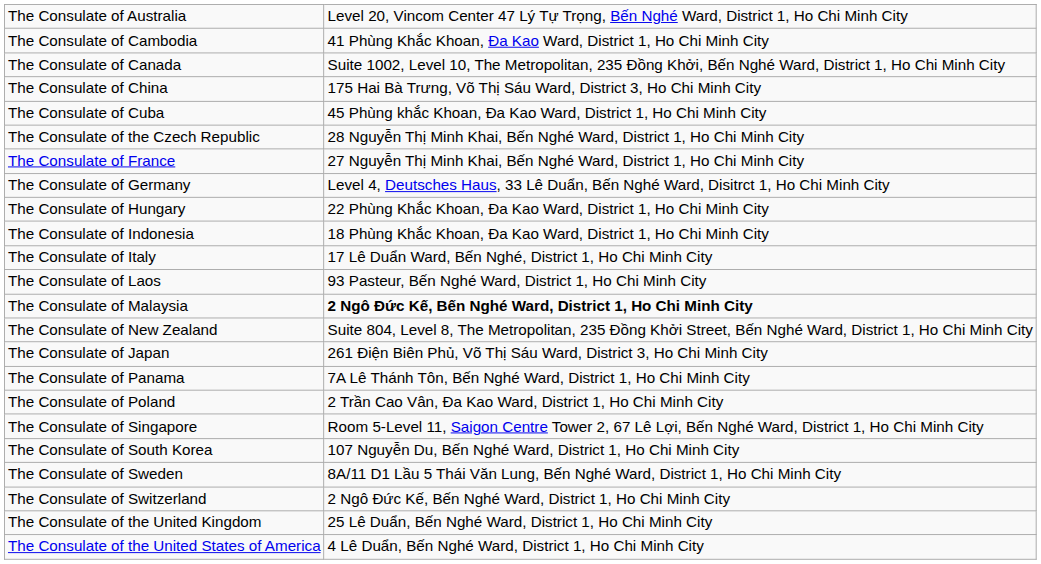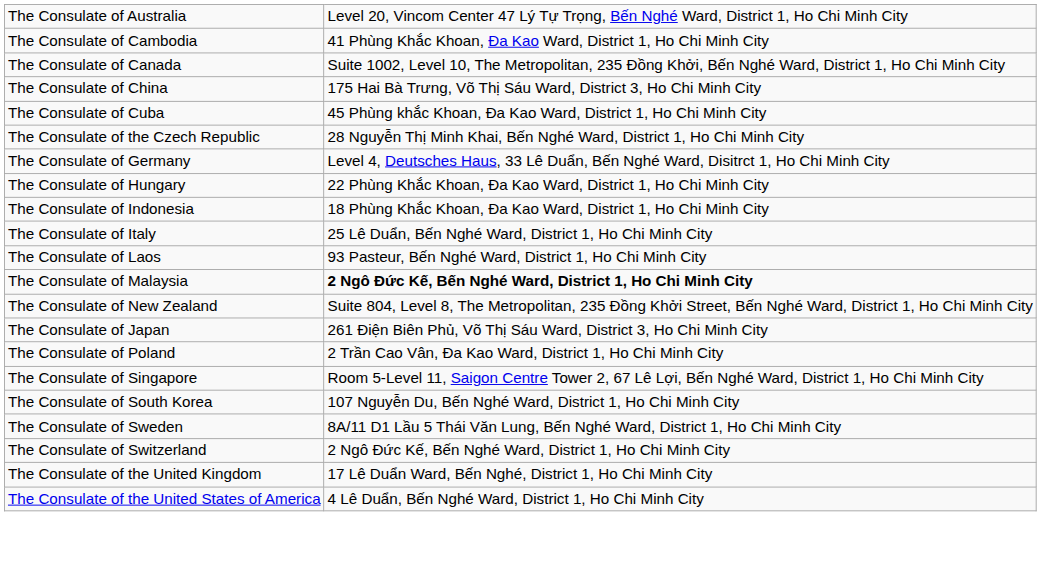- row: The Consulate of France | 27 Nguyễn Thị Minh Khai, Bến Nghé Ward, District 1, Ho Chi Minh City
The Consulate of Italy | column 2: 17 Lê Duẩn Ward, Bến Nghé, District 1, Ho Chi Minh City -> 25 Lê Duẩn, Bến Nghé Ward, District 1, Ho Chi Minh City
- row: The Consulate of Panama | 7A Lê Thánh Tôn, Bến Nghé Ward, District 1, Ho Chi Minh City
The Consulate of the United Kingdom | column 2: 25 Lê Duẩn, Bến Nghé Ward, District 1, Ho Chi Minh City -> 17 Lê Duẩn Ward, Bến Nghé, District 1, Ho Chi Minh City
